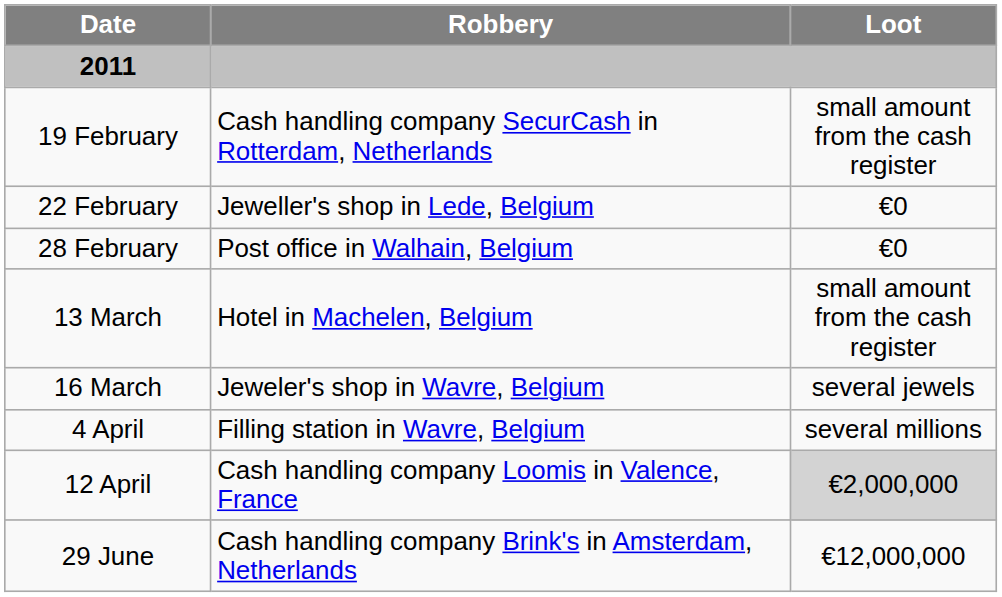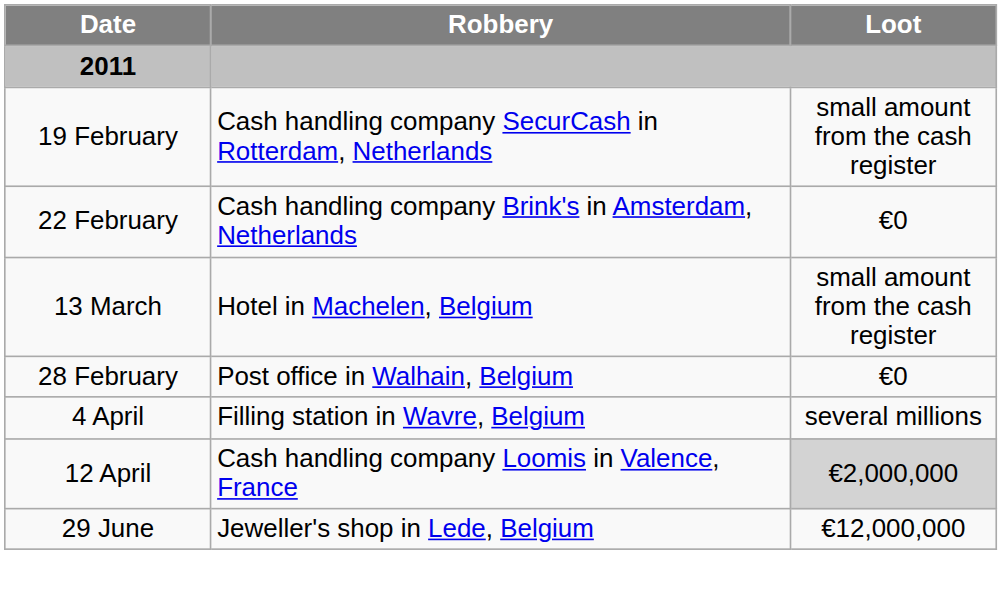22 February | Robbery: Jeweller's shop in Lede, Belgium -> Cash handling company Brink's in Amsterdam, Netherlands
rows swapped: 28 February <-> 13 March
- row: 16 March | Jeweler's shop in Wavre, Belgium | several jewels
29 June | Robbery: Cash handling company Brink's in Amsterdam, Netherlands -> Jeweller's shop in Lede, Belgium
